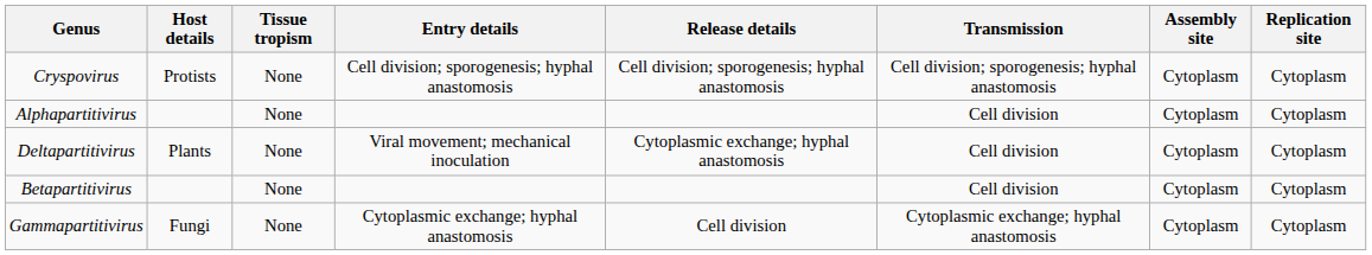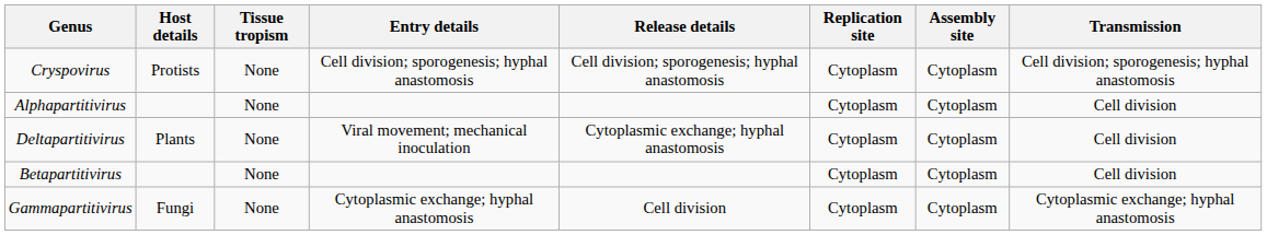columns swapped: Replication site <-> Transmission
